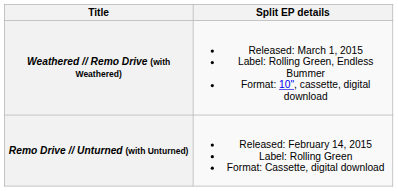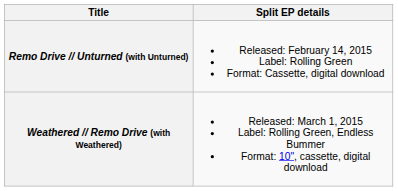rows swapped: Remo Drive // Unturned (with Unturned) <-> Weathered // Remo Drive (with Weathered)
